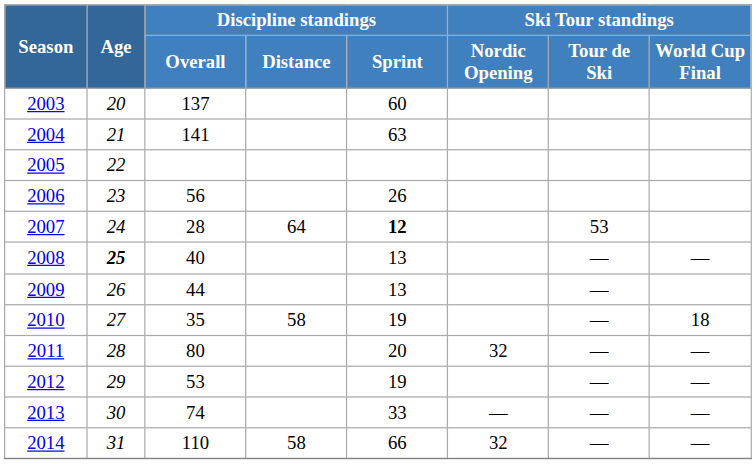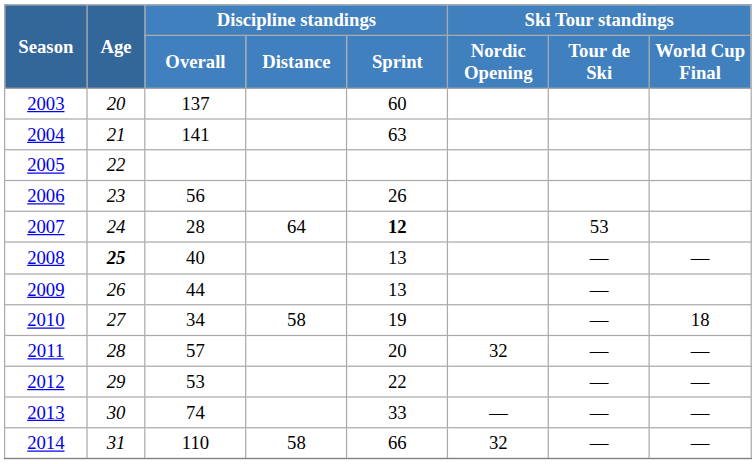2010 | Discipline standings / Overall: 35 -> 34
2011 | Discipline standings / Overall: 80 -> 57
2012 | Discipline standings / Sprint: 19 -> 22
